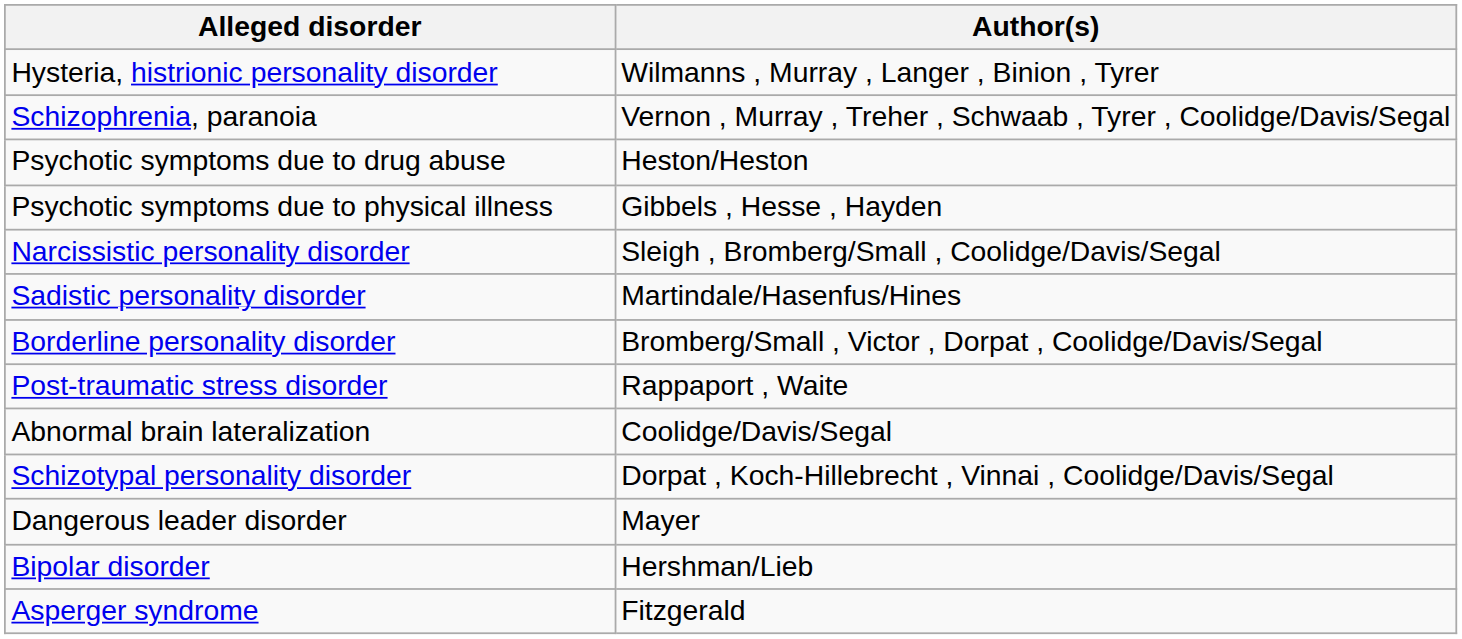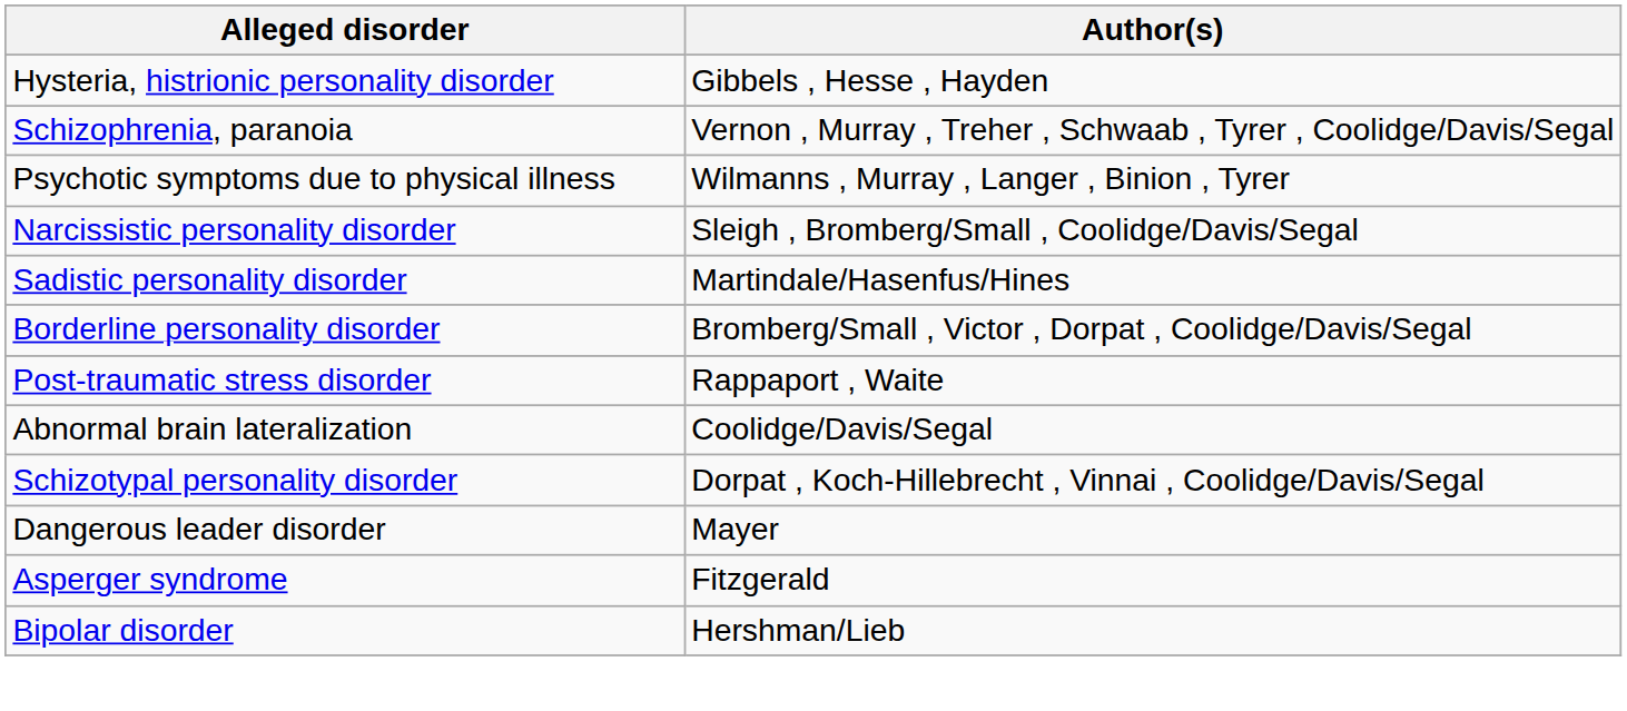Hysteria, histrionic personality disorder | Author(s): Wilmanns , Murray , Langer , Binion , Tyrer -> Gibbels , Hesse , Hayden
- row: Psychotic symptoms due to drug abuse | Heston/Heston
Psychotic symptoms due to physical illness | Author(s): Gibbels , Hesse , Hayden -> Wilmanns , Murray , Langer , Binion , Tyrer
rows swapped: Bipolar disorder <-> Asperger syndrome
